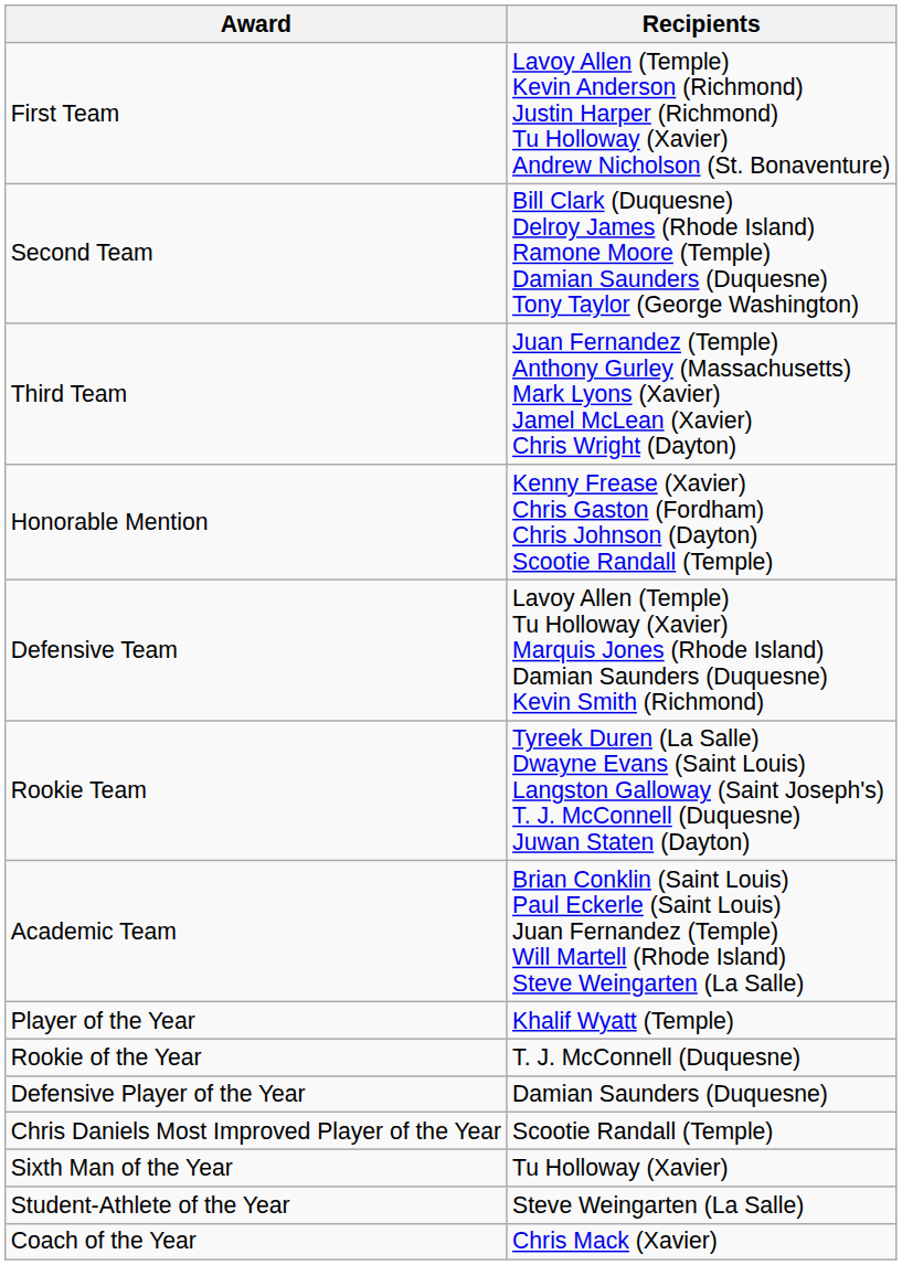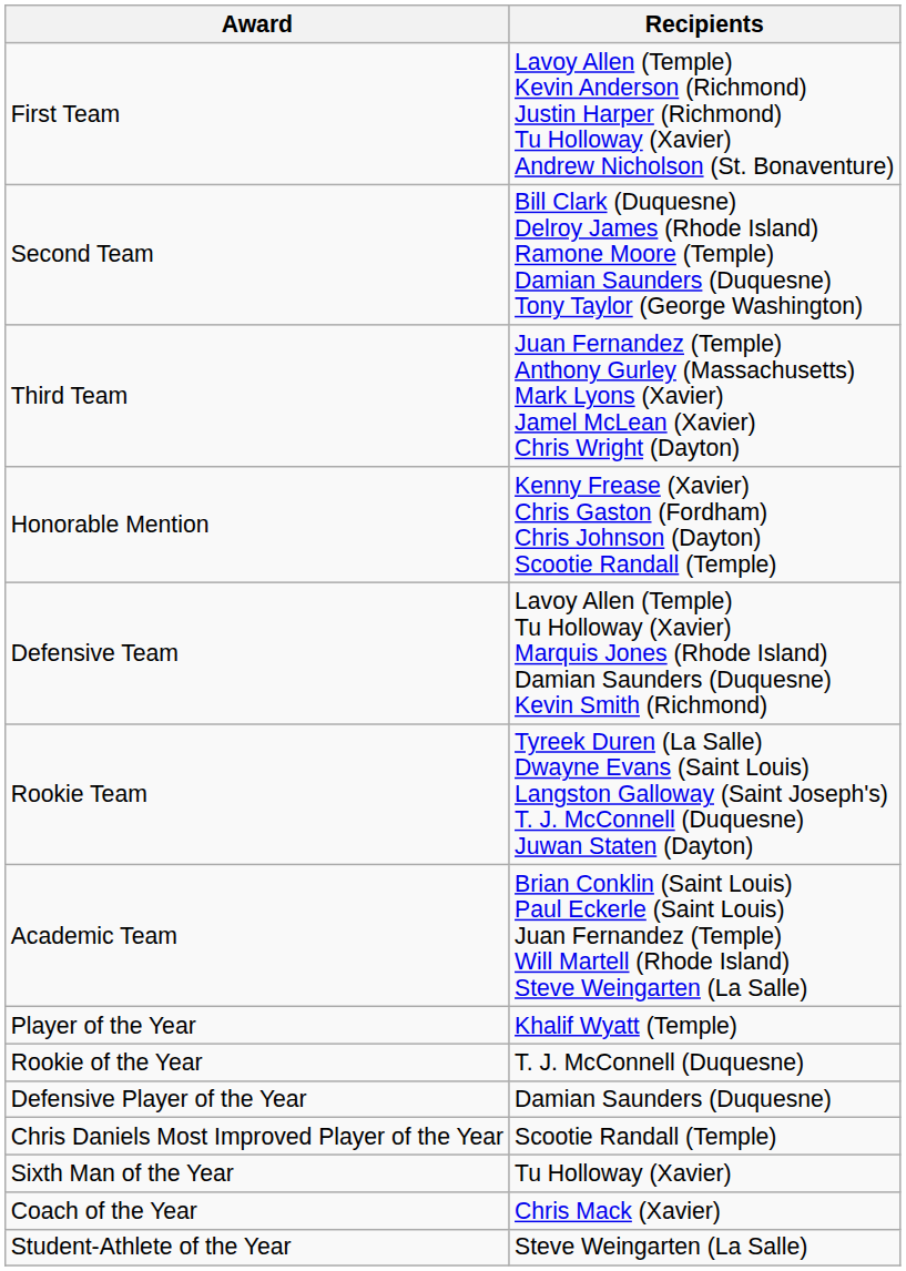rows swapped: Student-Athlete of the Year <-> Coach of the Year
